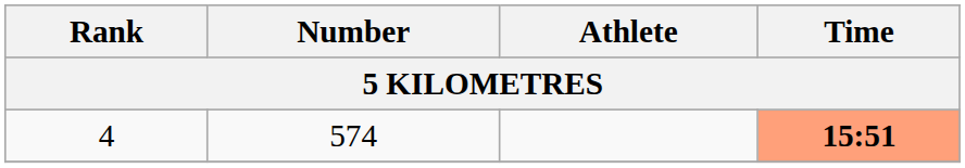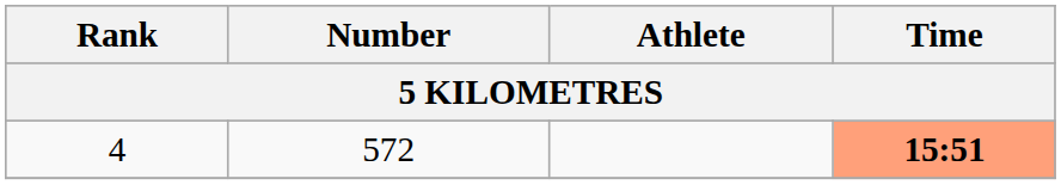4 | Number: 574 -> 572
